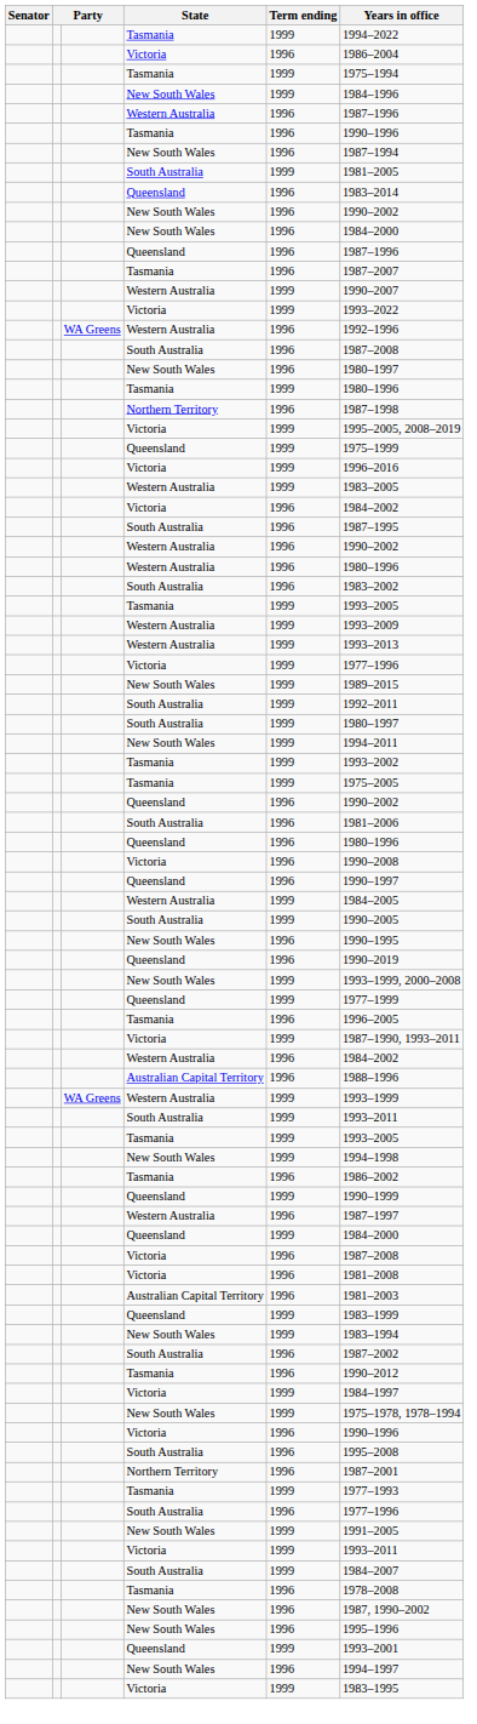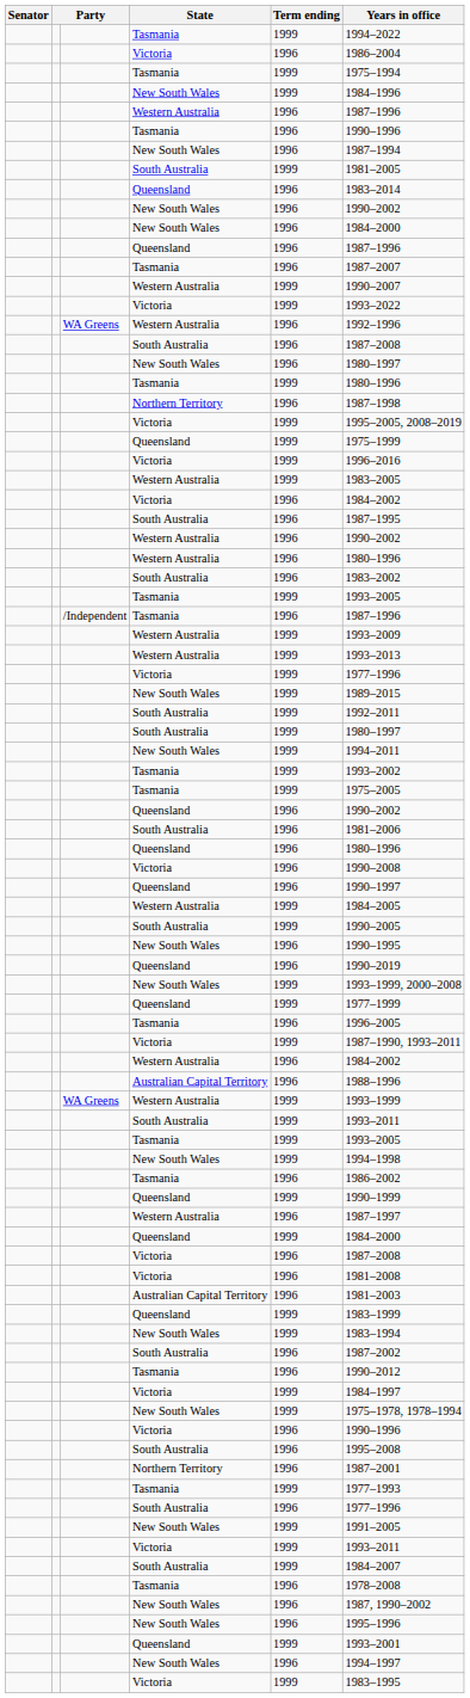+ row: /Independent | Tasmania | 1996 | 1987–1996
